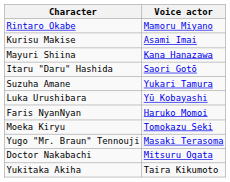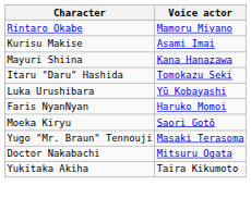Itaru "Daru" Hashida | Voice actor: Saori Gotō -> Tomokazu Seki
- row: Suzuha Amane | Yukari Tamura
Moeka Kiryu | Voice actor: Tomokazu Seki -> Saori Gotō
